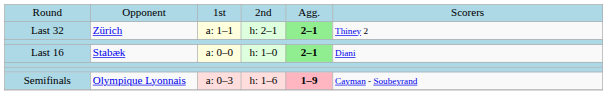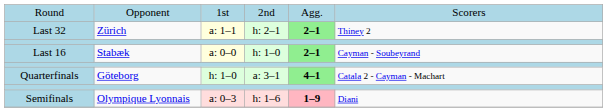Last 16 | column 6: Diani -> Cayman - Soubeyrand
+ row: Quarterfinals | Göteborg | h: 1–0 | a: 3–1 | 4–1 | Catala 2 - Cayman - Machart
Semifinals | column 6: Cayman - Soubeyrand -> Diani
